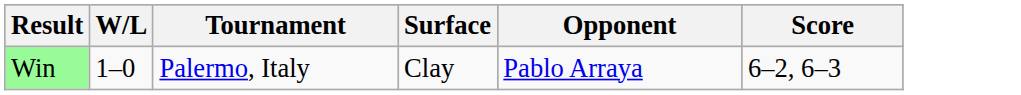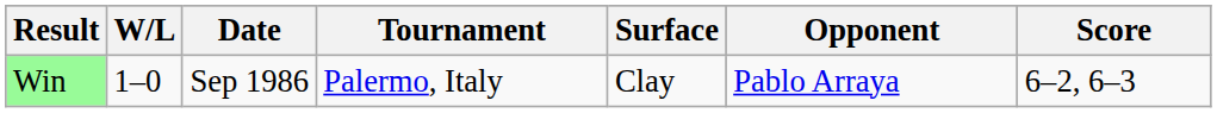+ column: Date | Sep 1986
